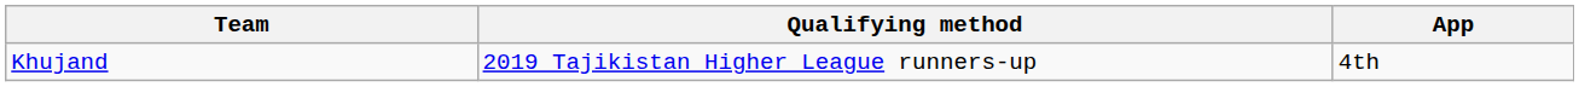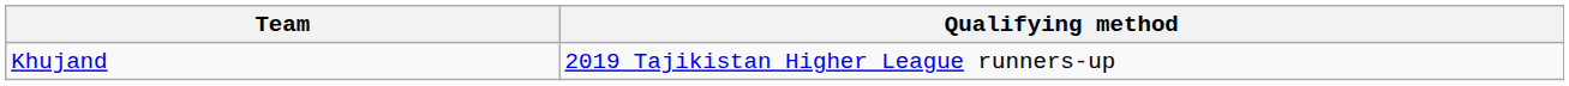- column: App | 4th
